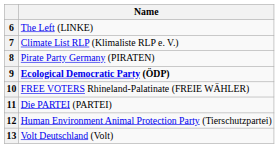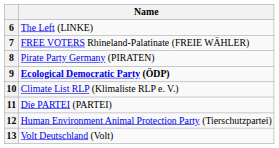7 | Name: Climate List RLP (Klimaliste RLP e. V.) -> FREE VOTERS Rhineland-Palatinate (FREIE WÄHLER)
10 | Name: FREE VOTERS Rhineland-Palatinate (FREIE WÄHLER) -> Climate List RLP (Klimaliste RLP e. V.)
